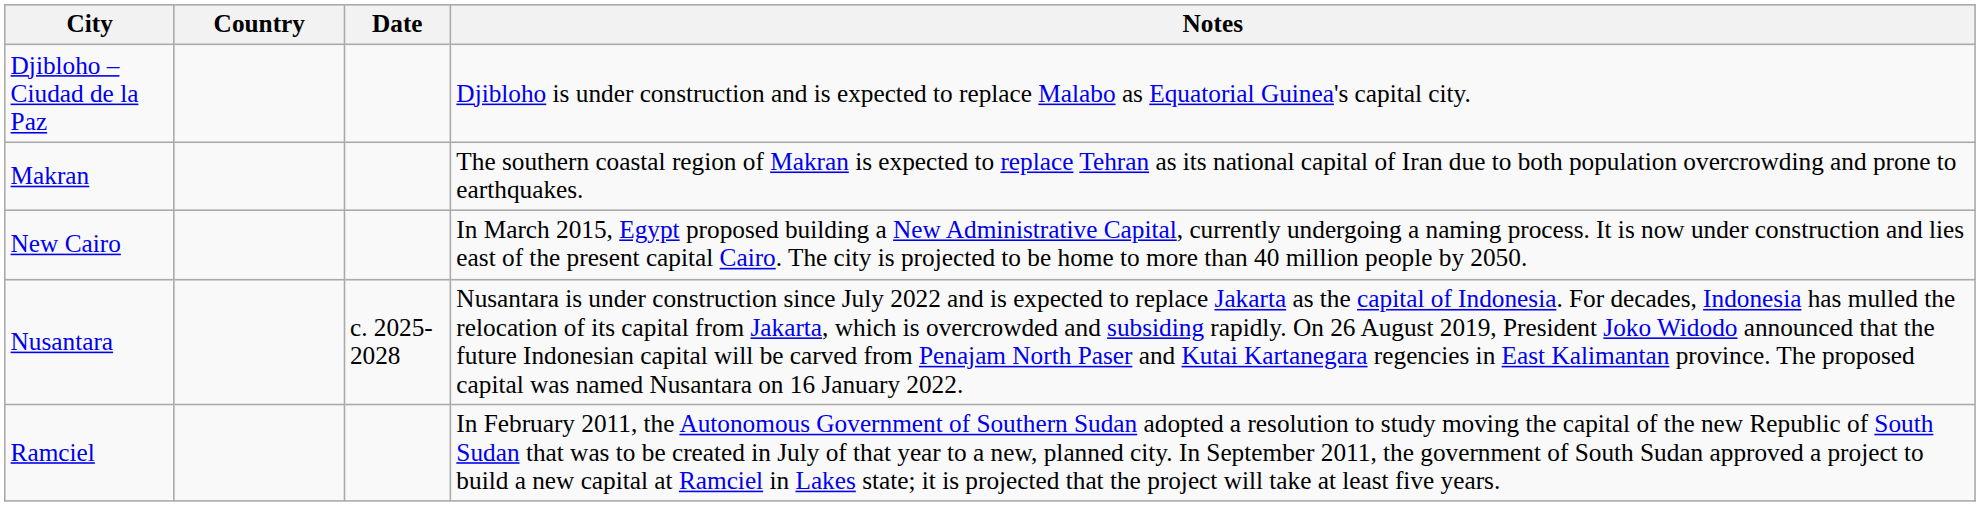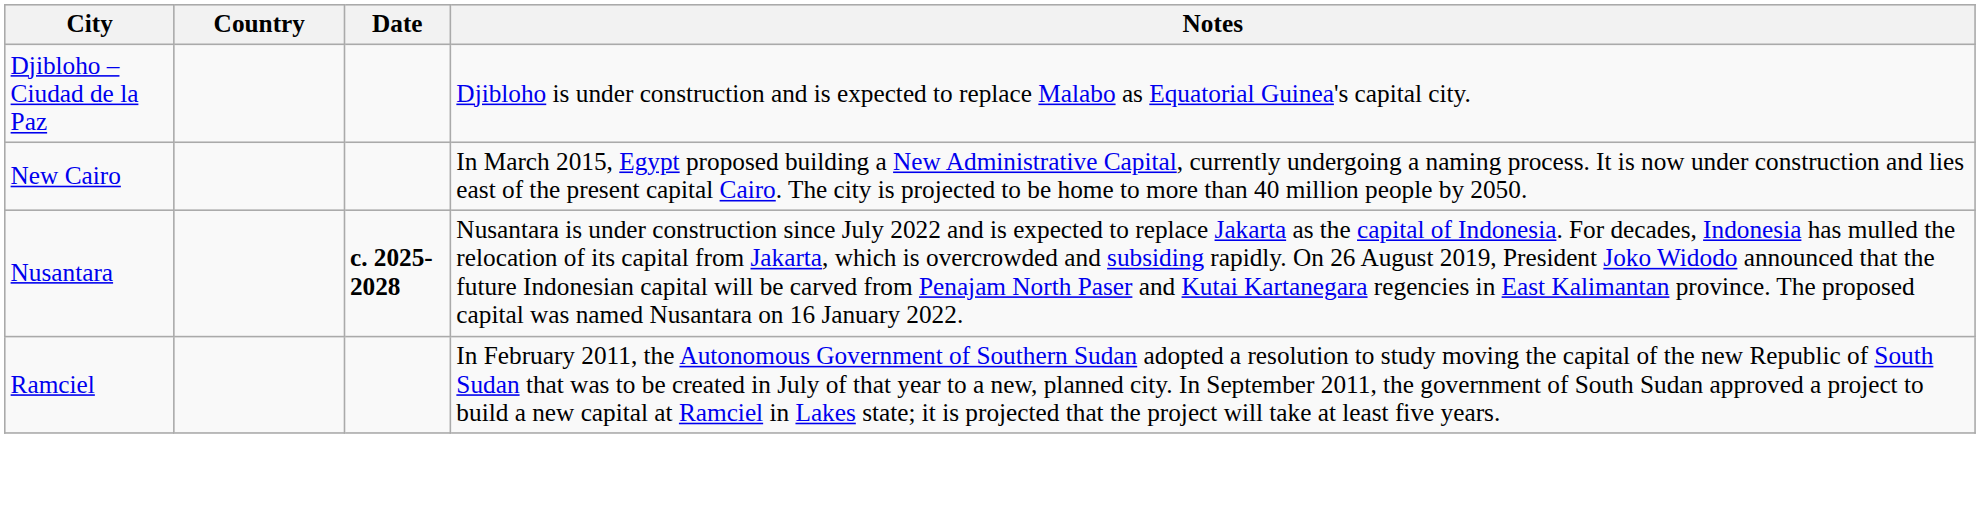- row: Makran | The southern coastal region of Makran is expected to replace Tehran as its national capital of Iran due to both population overcrowding and prone to earthquakes.
Nusantara | Date: normal -> bold
